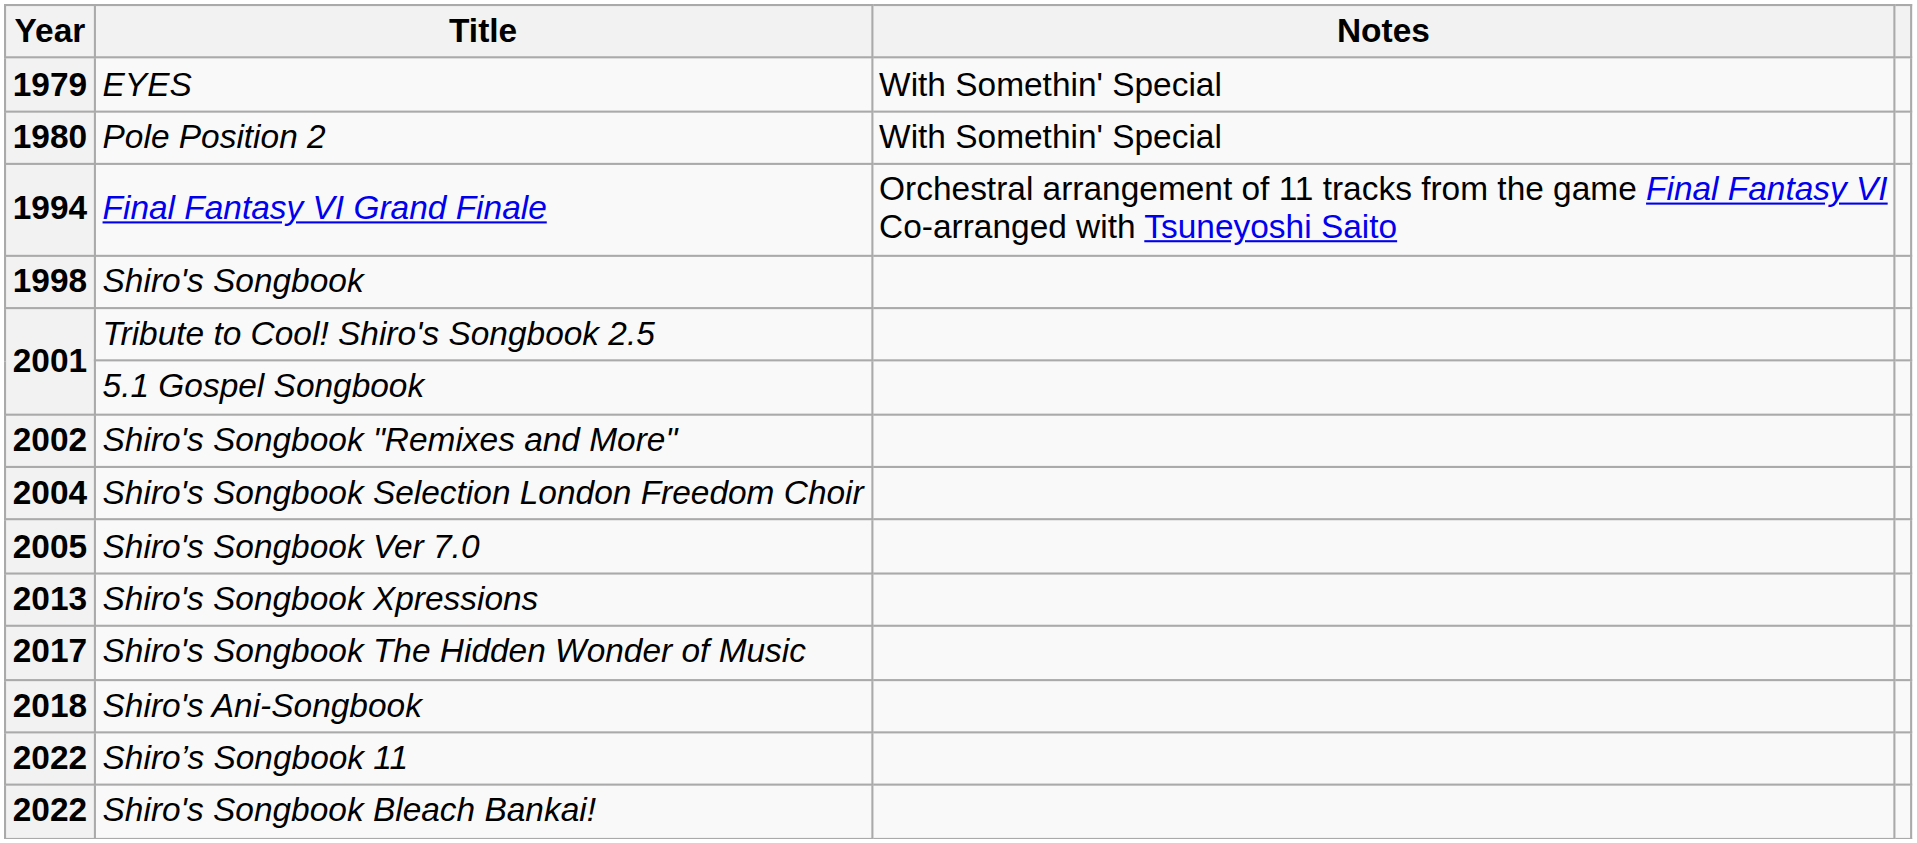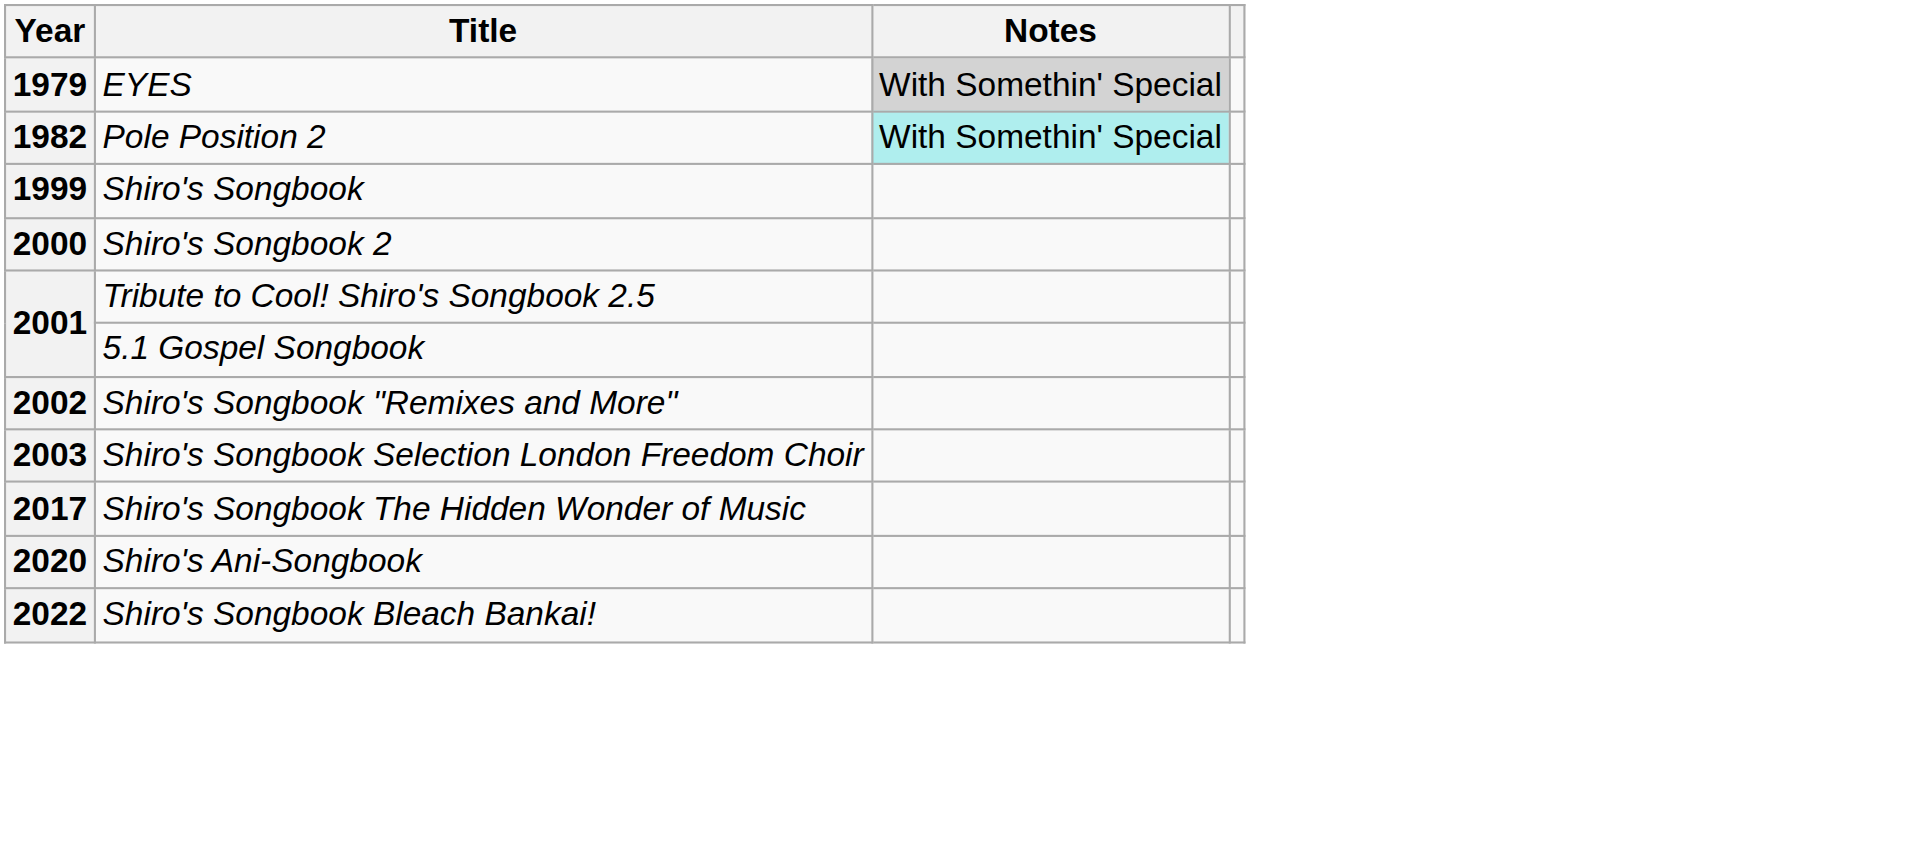EYES | Notes: no background -> lightgrey background
Pole Position 2 | Year: 1980 -> 1982
Pole Position 2 | Notes: no background -> paleturquoise background
- row: 1994 | Final Fantasy VI Grand Finale | Orchestral arrangement of 11 tracks from the game Final Fantasy VI Co-arranged with Tsuneyoshi Saito
Shiro's Songbook | Year: 1998 -> 1999
+ row: 2000 | Shiro's Songbook 2
Shiro's Songbook Selection London Freedom Choir | Year: 2004 -> 2003
- row: 2005 | Shiro's Songbook Ver 7.0
- row: 2013 | Shiro's Songbook Xpressions
Shiro's Ani-Songbook | Year: 2018 -> 2020
- row: 2022 | Shiro’s Songbook 11
